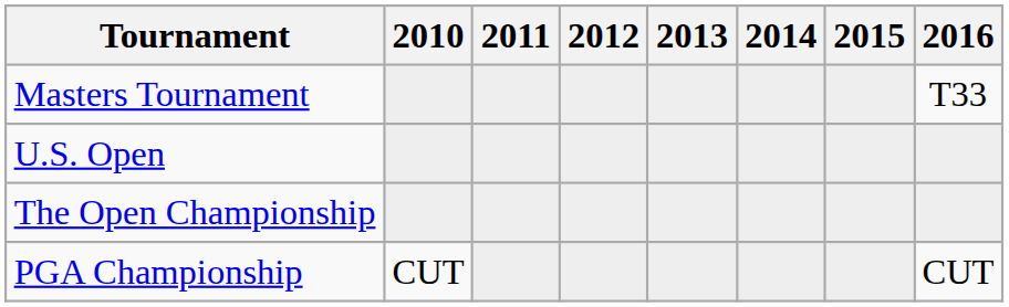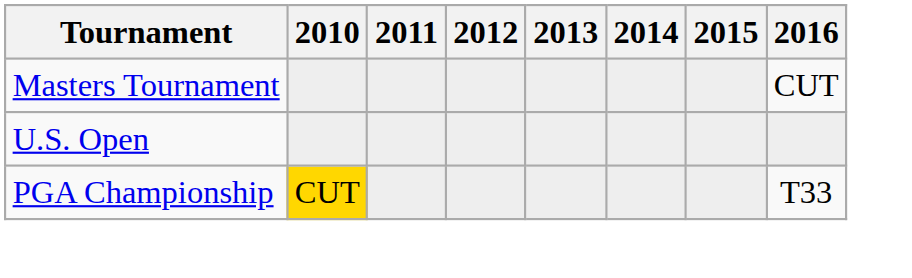Masters Tournament | 2016: T33 -> CUT
- row: The Open Championship
PGA Championship | 2010: no background -> gold background
PGA Championship | 2016: CUT -> T33
